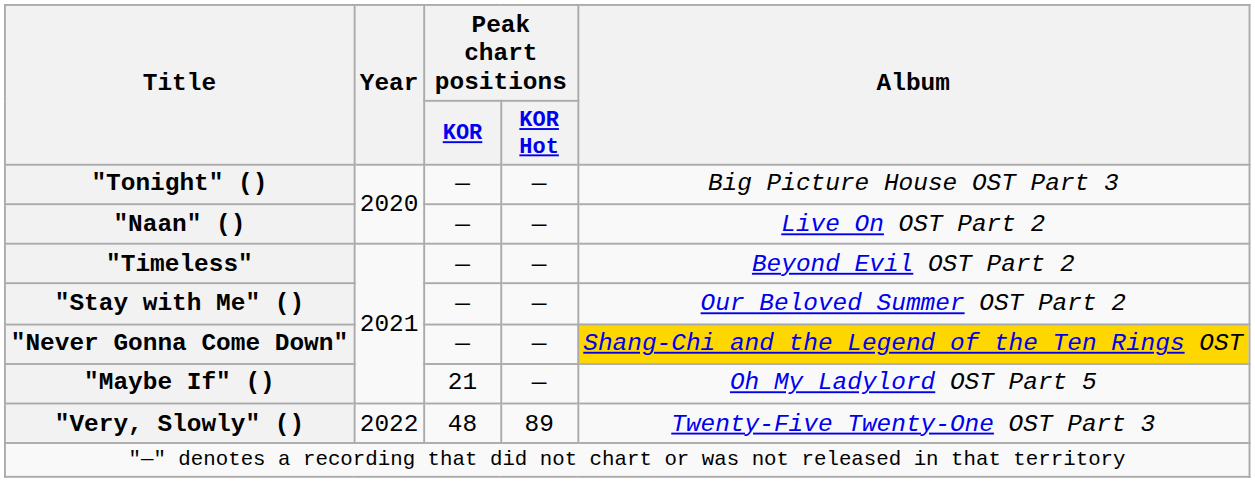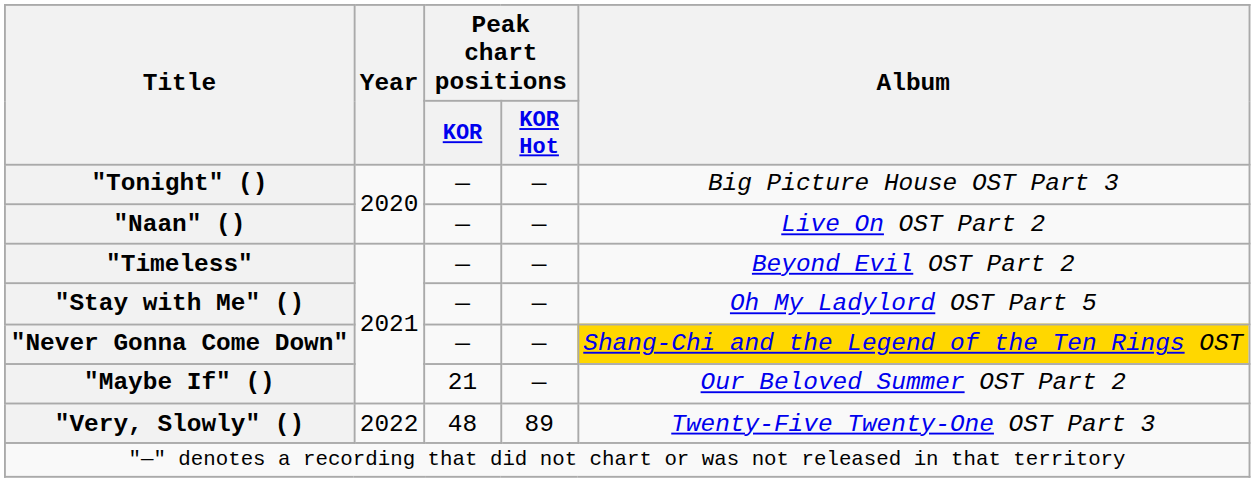"Stay with Me" () | Album: Our Beloved Summer OST Part 2 -> Oh My Ladylord OST Part 5
"Maybe If" () | Album: Oh My Ladylord OST Part 5 -> Our Beloved Summer OST Part 2
